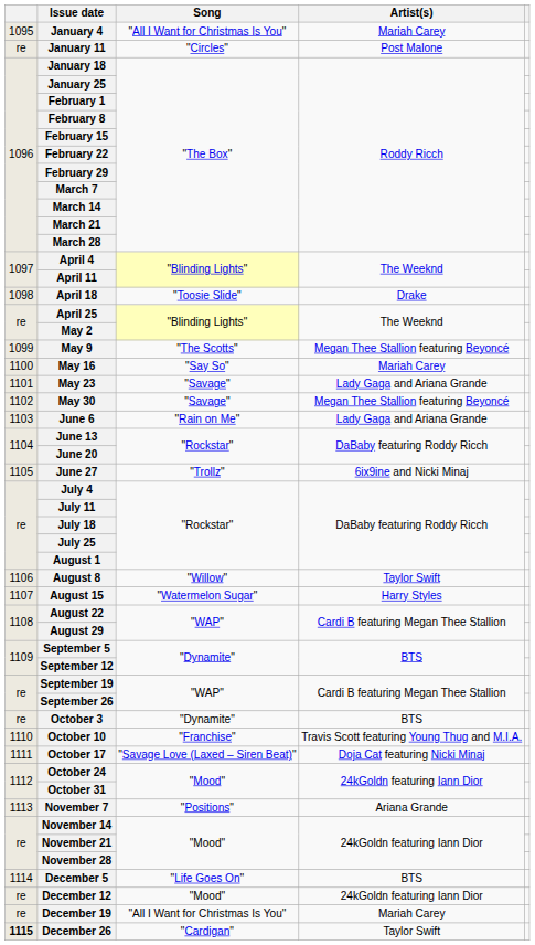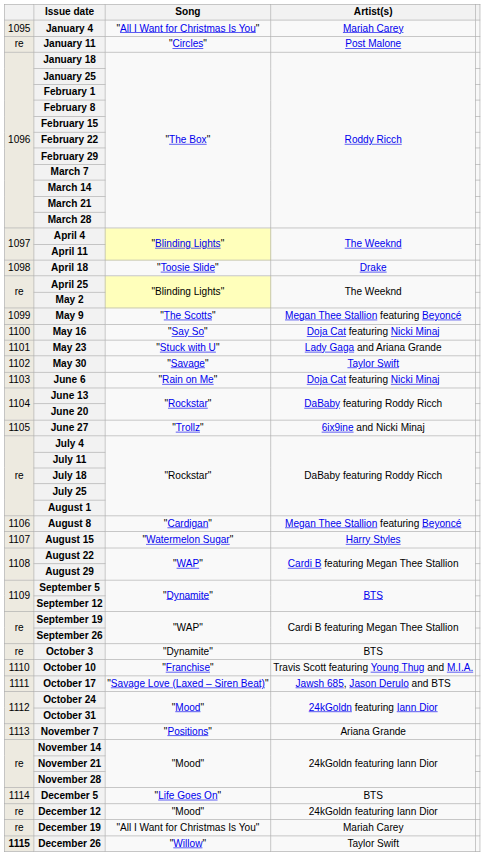May 16 | Artist(s): Mariah Carey -> Doja Cat featuring Nicki Minaj
May 23 | Song: "Savage" -> "Stuck with U"
May 30 | Artist(s): Megan Thee Stallion featuring Beyoncé -> Taylor Swift
June 6 | Artist(s): Lady Gaga and Ariana Grande -> Doja Cat featuring Nicki Minaj
August 8 | Song: "Willow" -> "Cardigan"
August 8 | Artist(s): Taylor Swift -> Megan Thee Stallion featuring Beyoncé
October 17 | Artist(s): Doja Cat featuring Nicki Minaj -> Jawsh 685, Jason Derulo and BTS
December 26 | Song: "Cardigan" -> "Willow"
